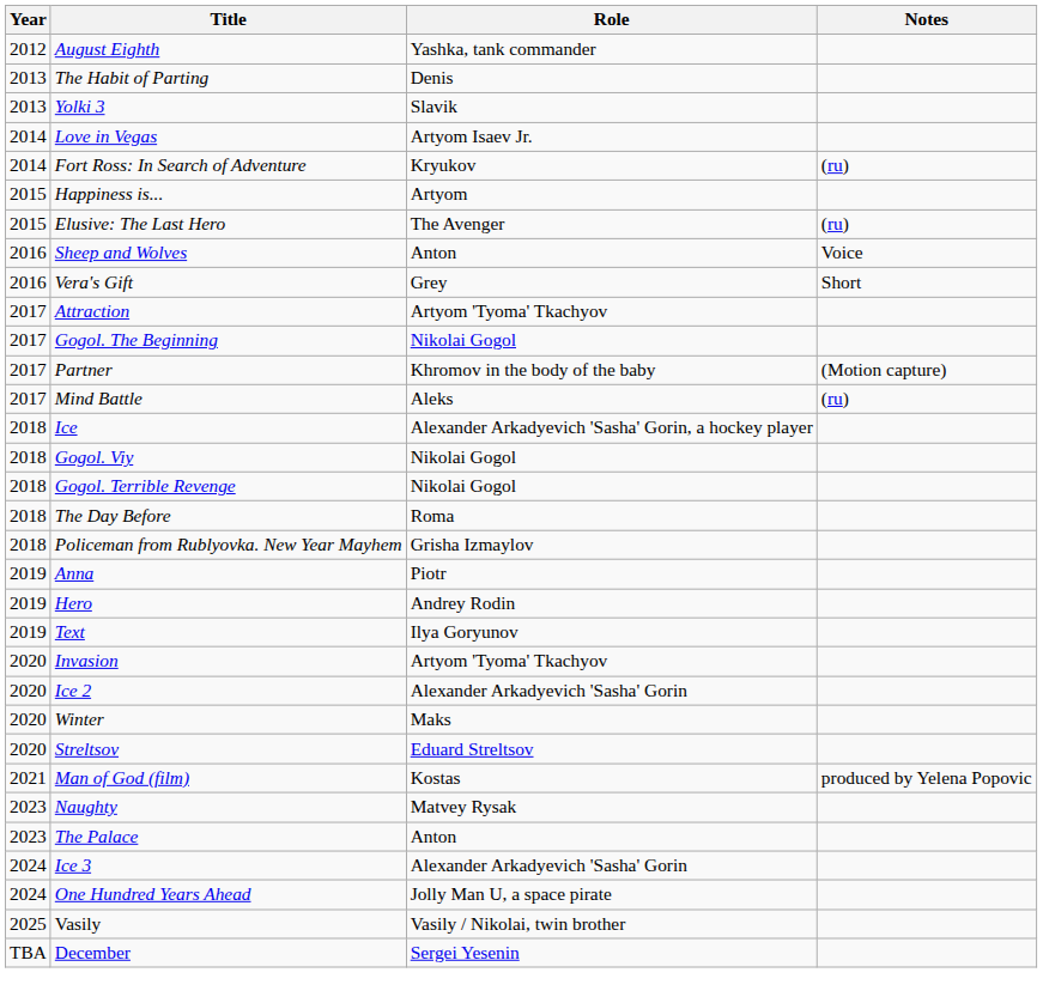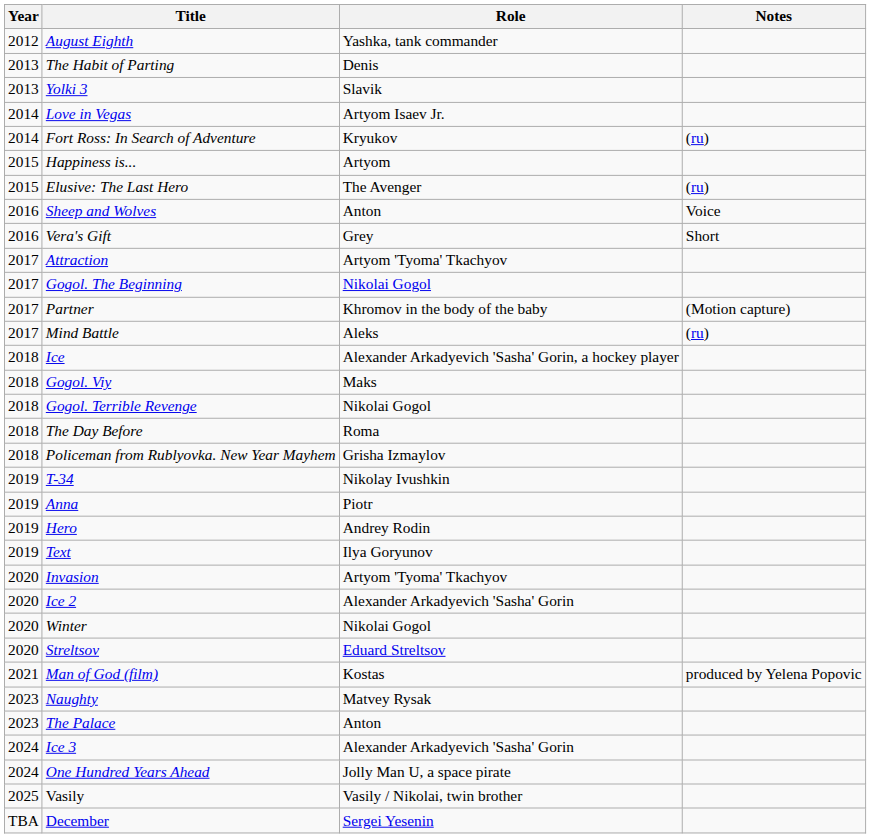Gogol. Viy | Role: Nikolai Gogol -> Maks
+ row: 2019 | T-34 | Nikolay Ivushkin
Winter | Role: Maks -> Nikolai Gogol
